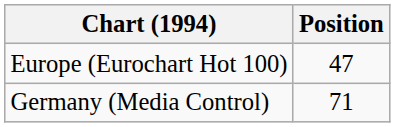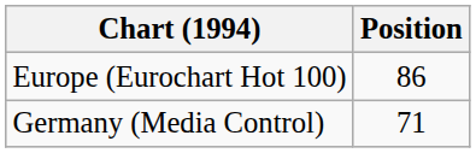Europe (Eurochart Hot 100) | Position: 47 -> 86
